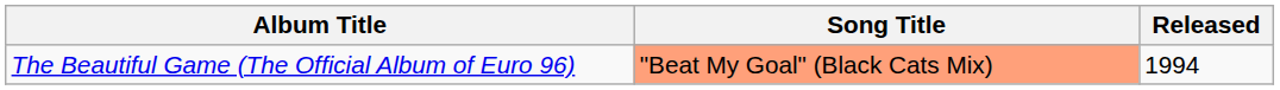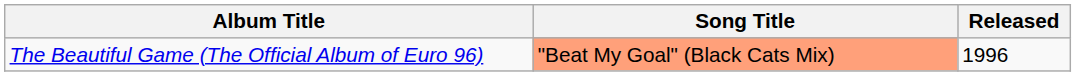The Beautiful Game (The Official Album of Euro 96) | Released: 1994 -> 1996
